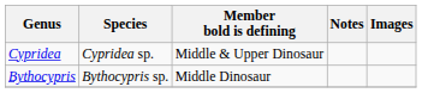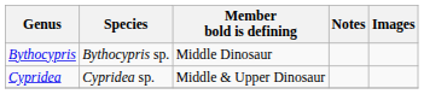rows swapped: Bythocypris <-> Cypridea
